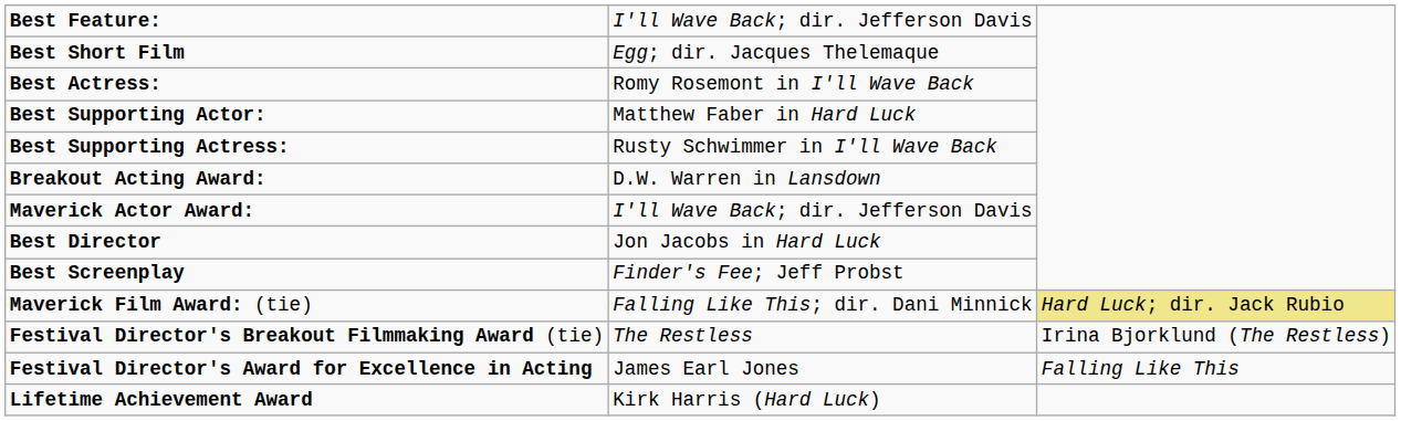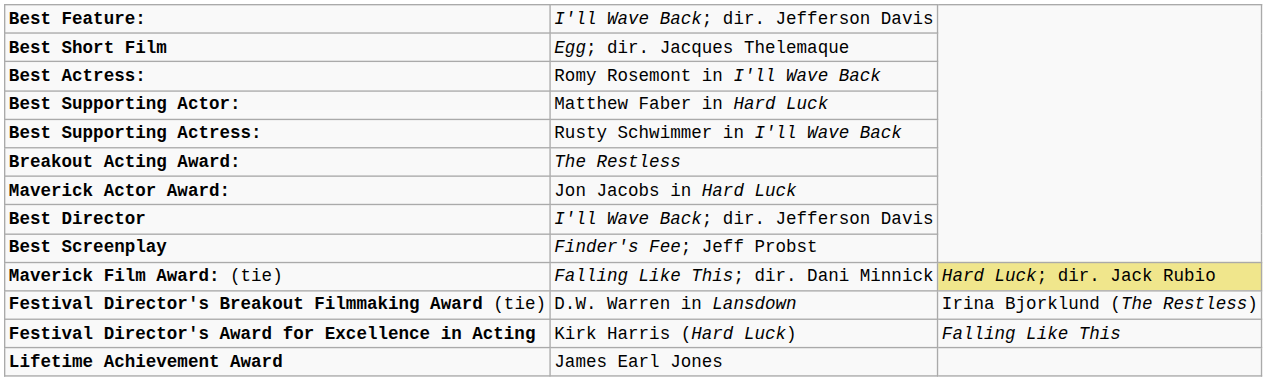Breakout Acting Award: | column 2: D.W. Warren in Lansdown -> The Restless
Maverick Actor Award: | column 2: I'll Wave Back; dir. Jefferson Davis -> Jon Jacobs in Hard Luck
Best Director | column 2: Jon Jacobs in Hard Luck -> I'll Wave Back; dir. Jefferson Davis
Festival Director's Breakout Filmmaking Award (tie) | column 2: The Restless -> D.W. Warren in Lansdown
Festival Director's Award for Excellence in Acting | column 2: James Earl Jones -> Kirk Harris (Hard Luck)
Lifetime Achievement Award | column 2: Kirk Harris (Hard Luck) -> James Earl Jones
